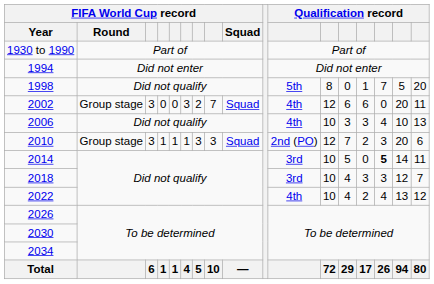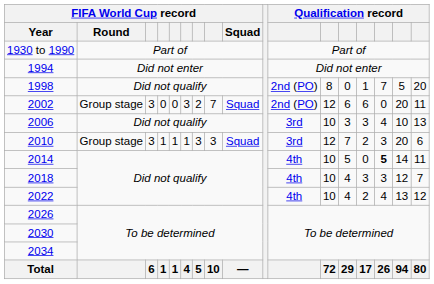1998 | column 11: 5th -> 2nd (PO)
2002 | column 11: 4th -> 2nd (PO)
2006 | column 11: 4th -> 3rd
2010 | column 11: 2nd (PO) -> 3rd
2014 | column 11: 3rd -> 4th
2018 | column 11: 3rd -> 4th
